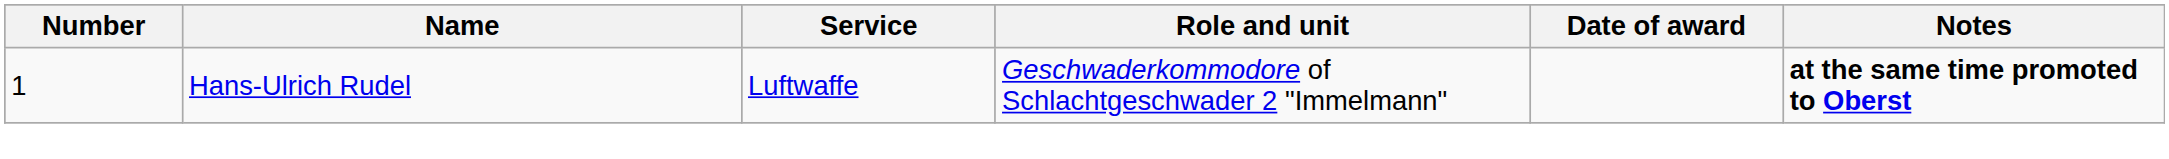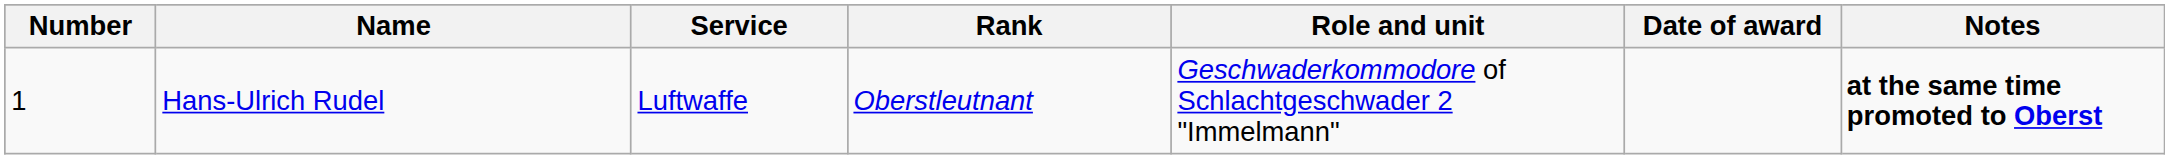+ column: Rank | Oberstleutnant
